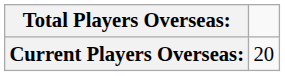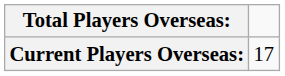Current Players Overseas: | column 2: 20 -> 17
